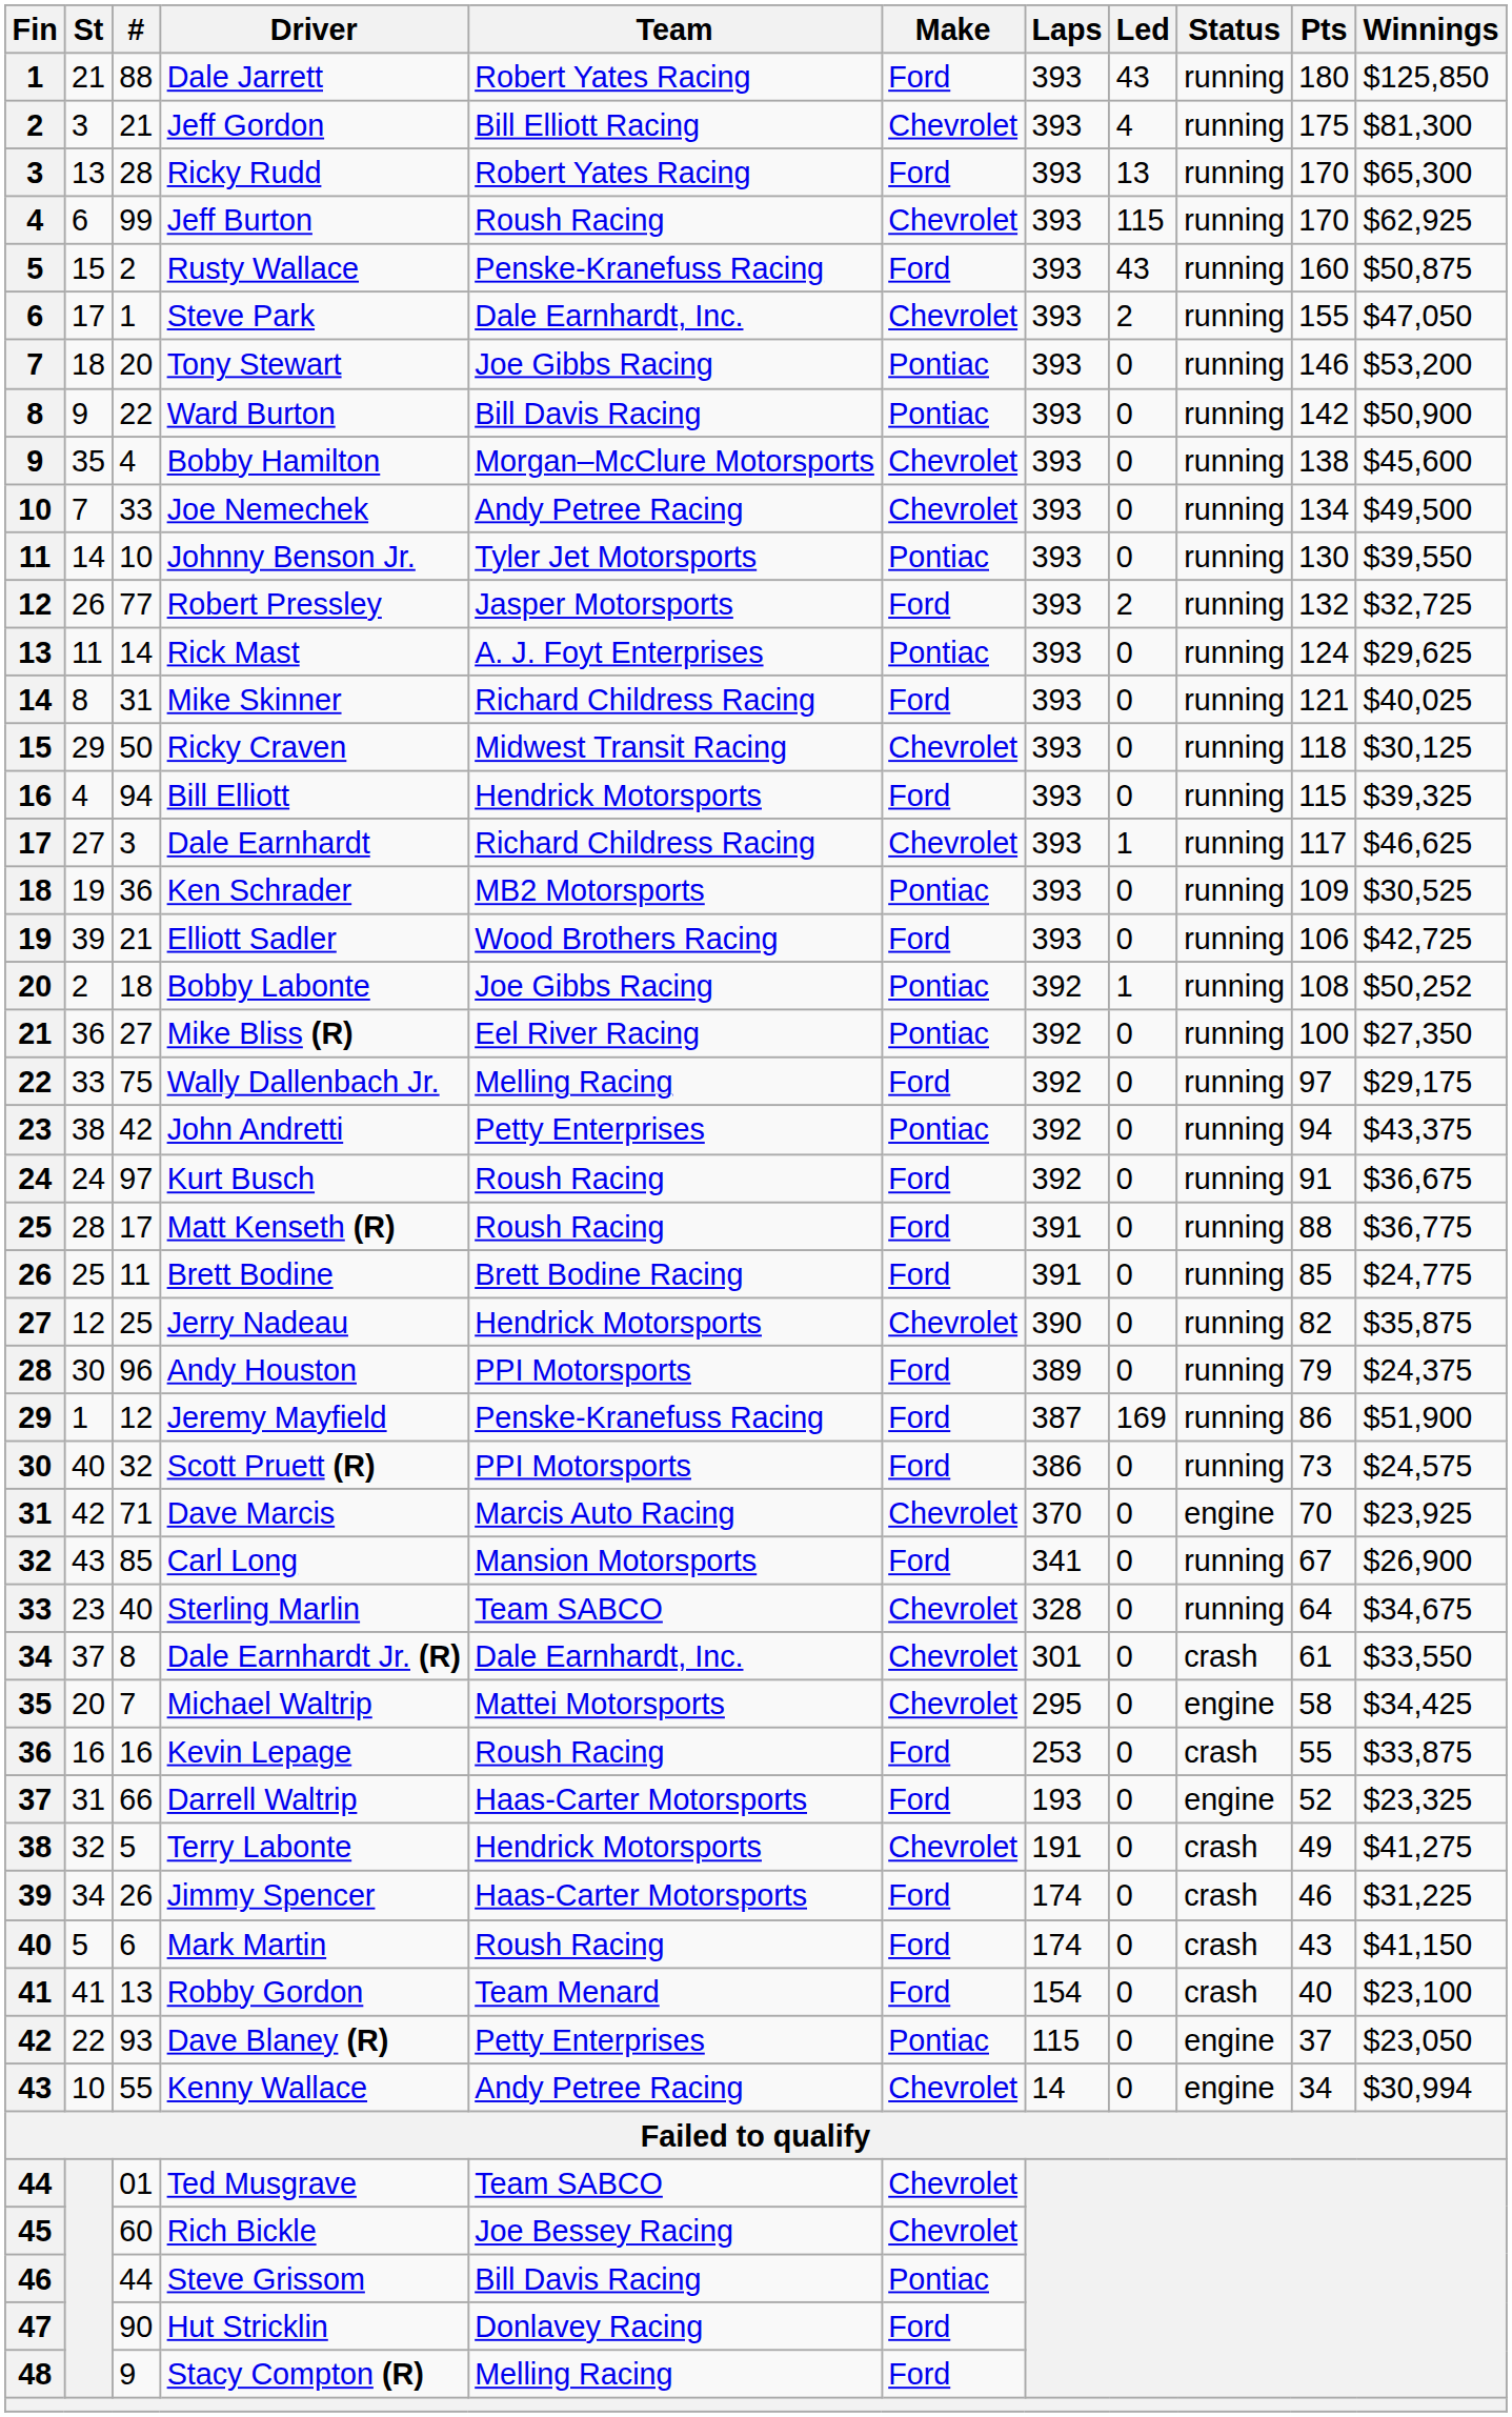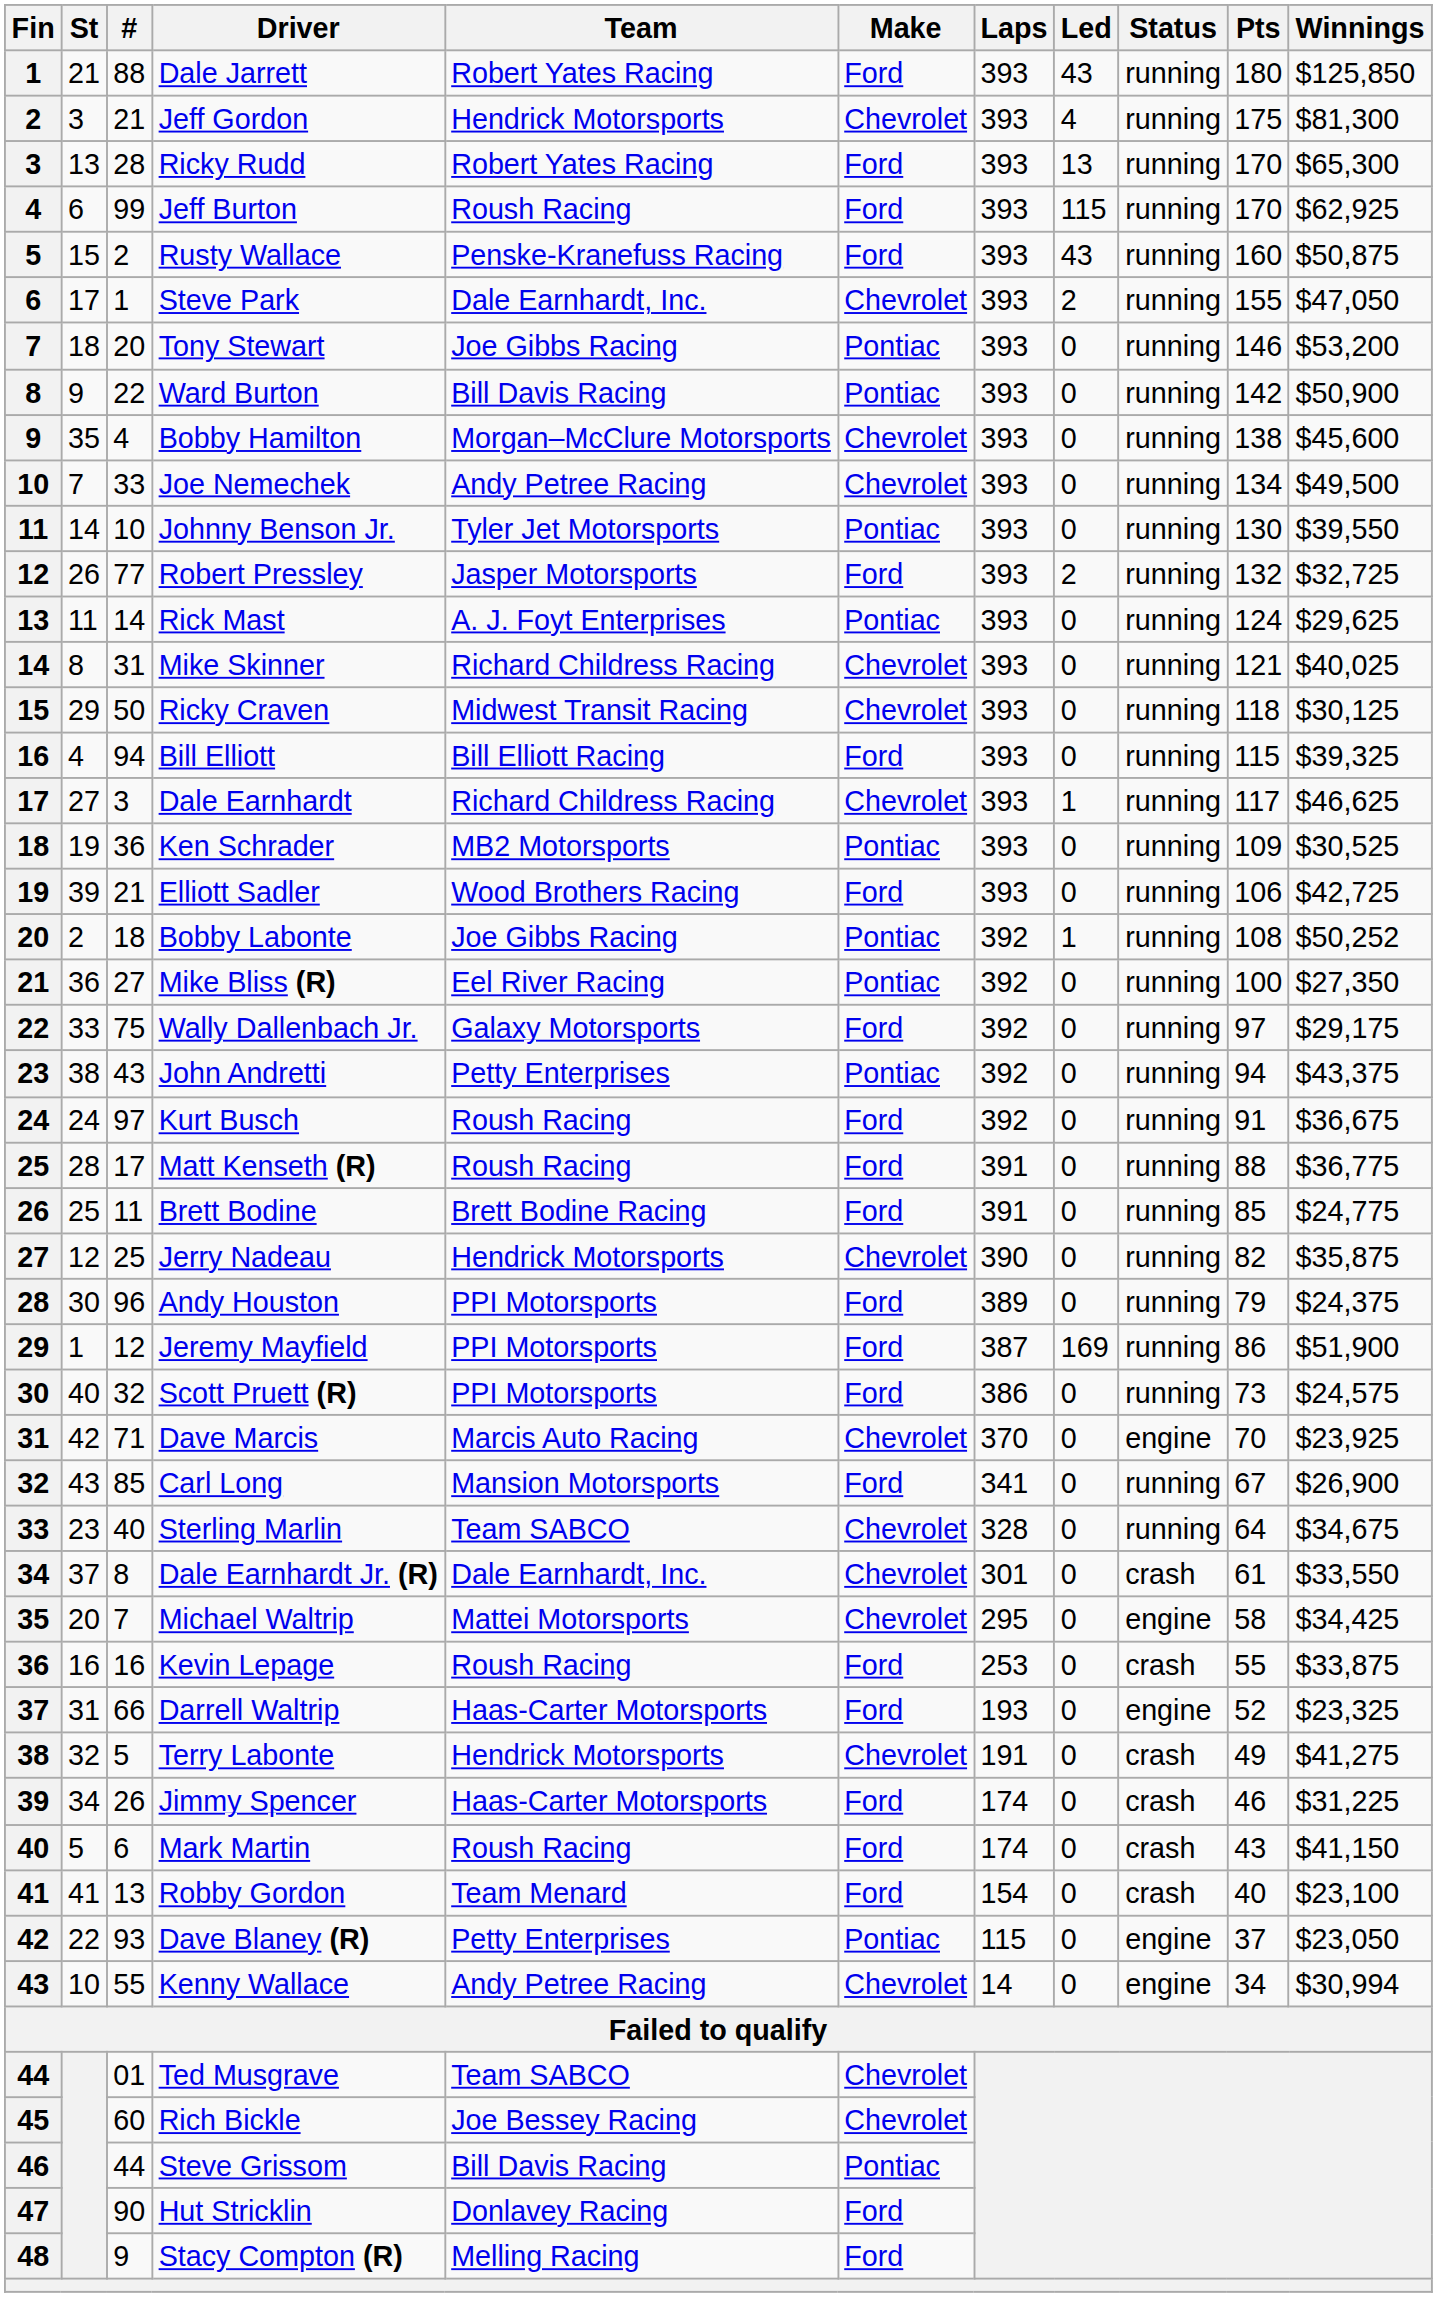Jeff Gordon | Team: Bill Elliott Racing -> Hendrick Motorsports
Jeff Burton | Make: Chevrolet -> Ford
Mike Skinner | Make: Ford -> Chevrolet
Bill Elliott | Team: Hendrick Motorsports -> Bill Elliott Racing
Wally Dallenbach Jr. | Team: Melling Racing -> Galaxy Motorsports
John Andretti | #: 42 -> 43
Jeremy Mayfield | Team: Penske-Kranefuss Racing -> PPI Motorsports
